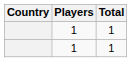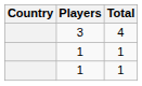+ row: 3 | 4
